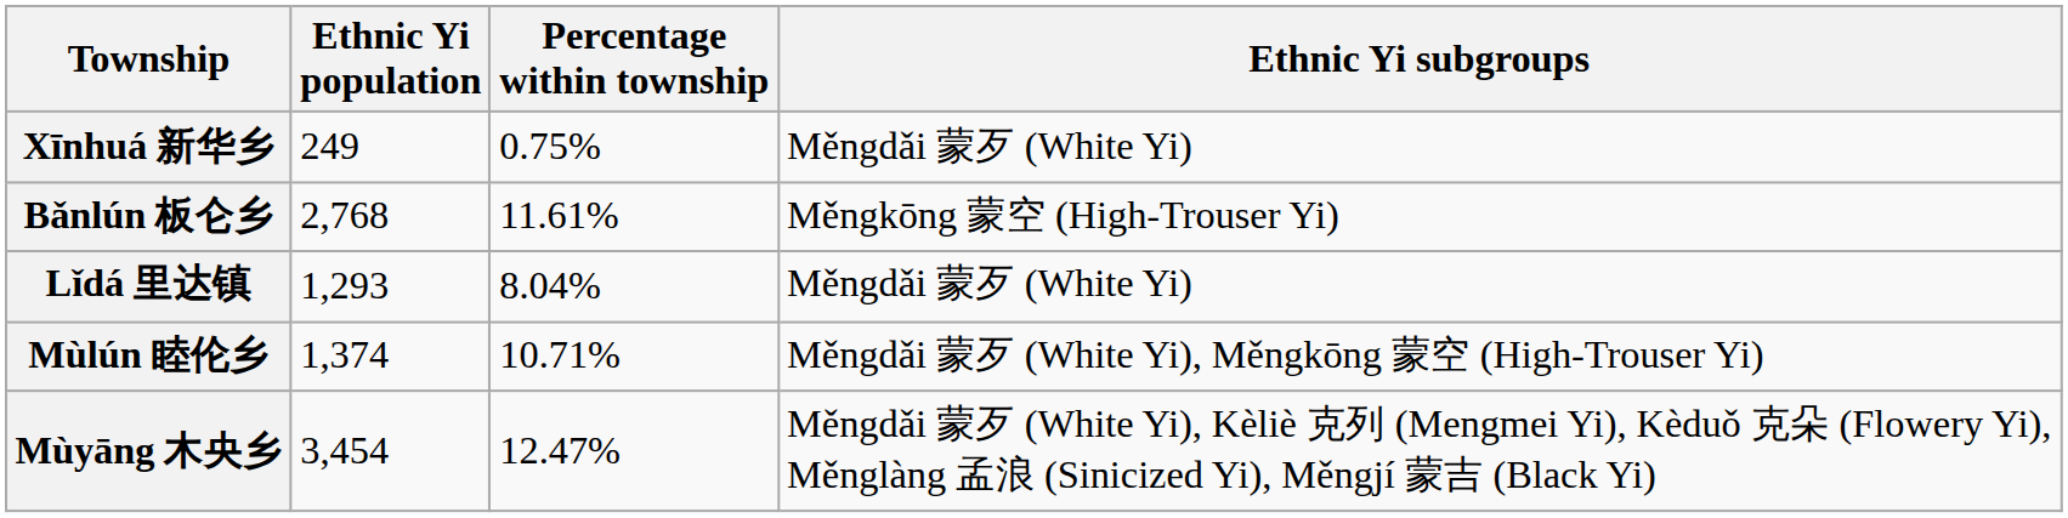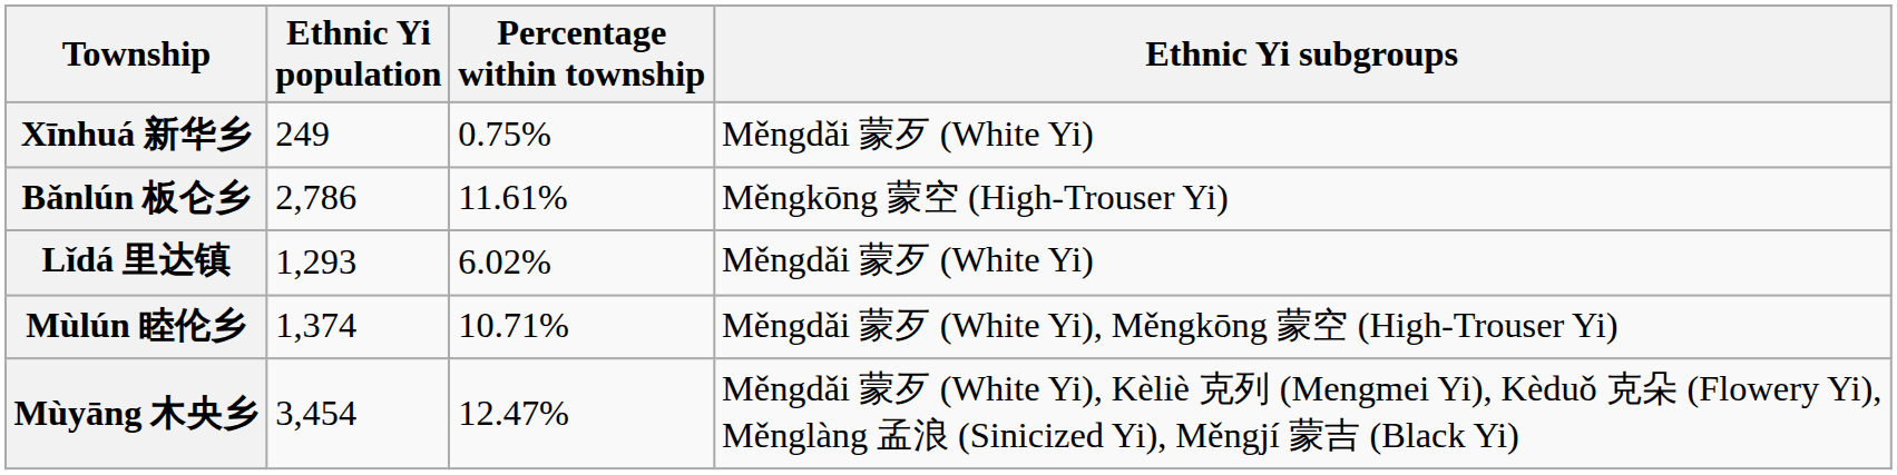Bǎnlún 板仑乡 | Ethnic Yi population: 2,768 -> 2,786
Lǐdá 里达镇 | Percentage within township: 8.04% -> 6.02%
